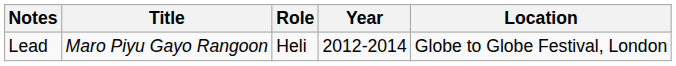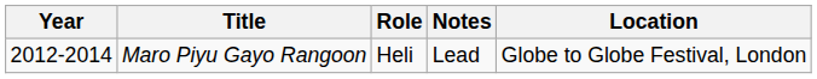columns swapped: Year <-> Notes
